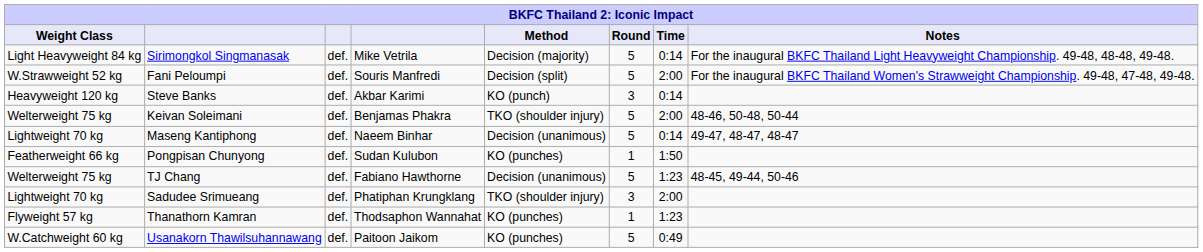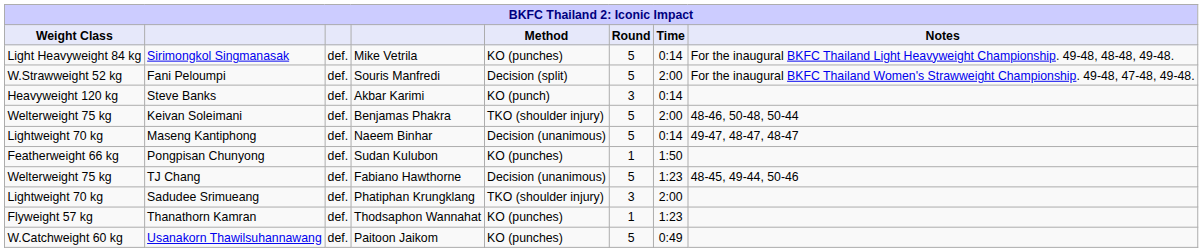Sirimongkol Singmanasak | Method: Decision (majority) -> KO (punches)
